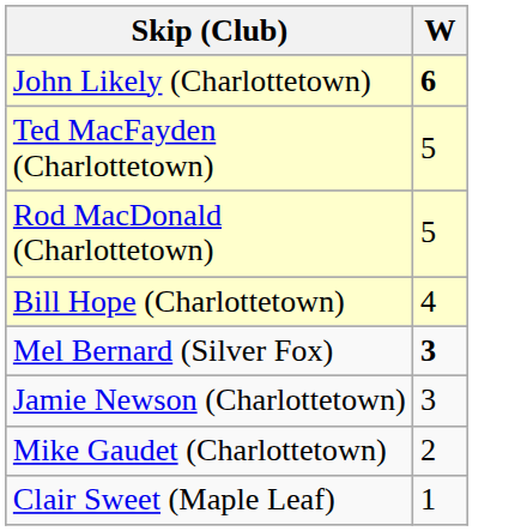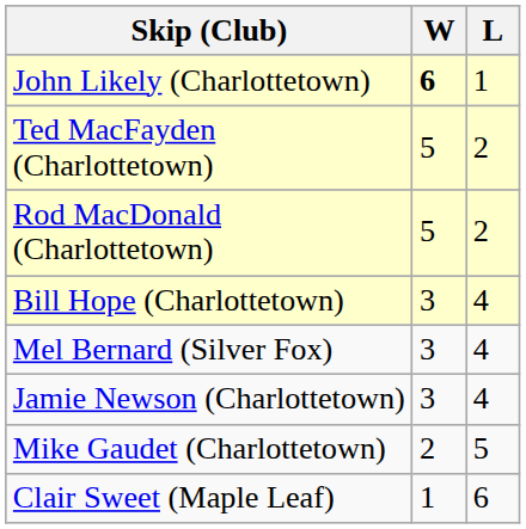+ column: L | 1 | 2 | 2 | 4 | 4 | 4 | 5 | 6
Bill Hope (Charlottetown) | W: 4 -> 3
Mel Bernard (Silver Fox) | W: bold -> normal
